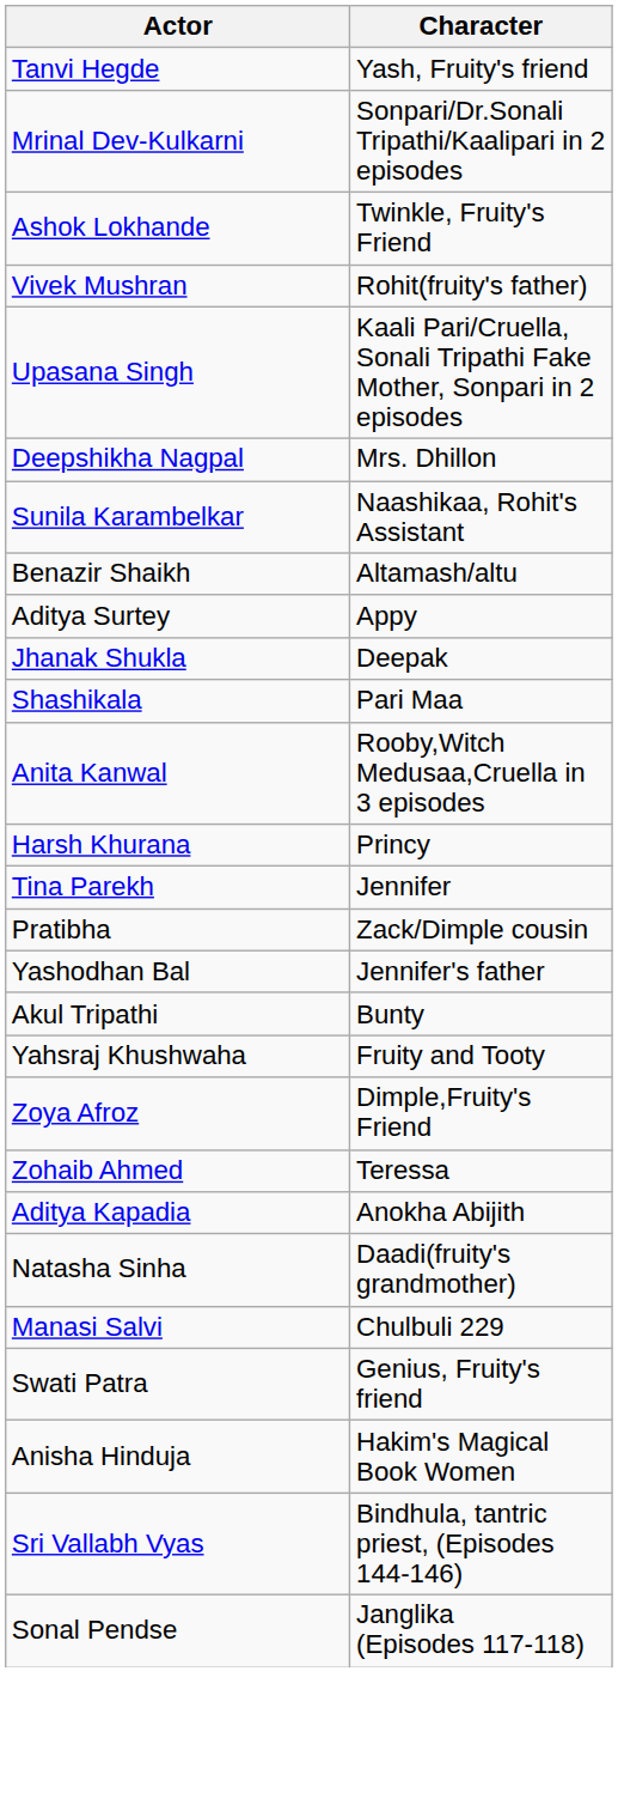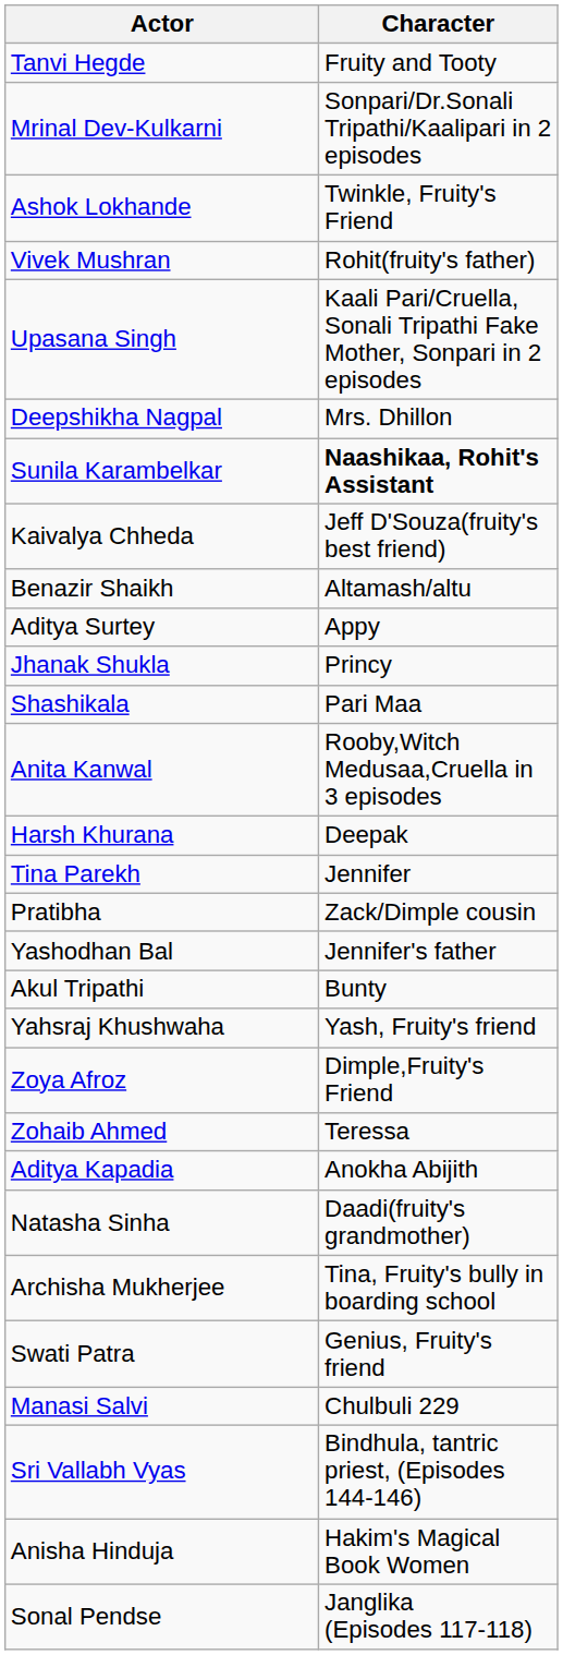Tanvi Hegde | Character: Yash, Fruity's friend -> Fruity and Tooty
Sunila Karambelkar | Character: normal -> bold
+ row: Kaivalya Chheda | Jeff D'Souza(fruity's best friend)
Jhanak Shukla | Character: Deepak -> Princy
Harsh Khurana | Character: Princy -> Deepak
Yahsraj Khushwaha | Character: Fruity and Tooty -> Yash, Fruity's friend
+ row: Archisha Mukherjee | Tina, Fruity's bully in boarding school
rows swapped: Swati Patra <-> Manasi Salvi
rows swapped: Anisha Hinduja <-> Sri Vallabh Vyas
